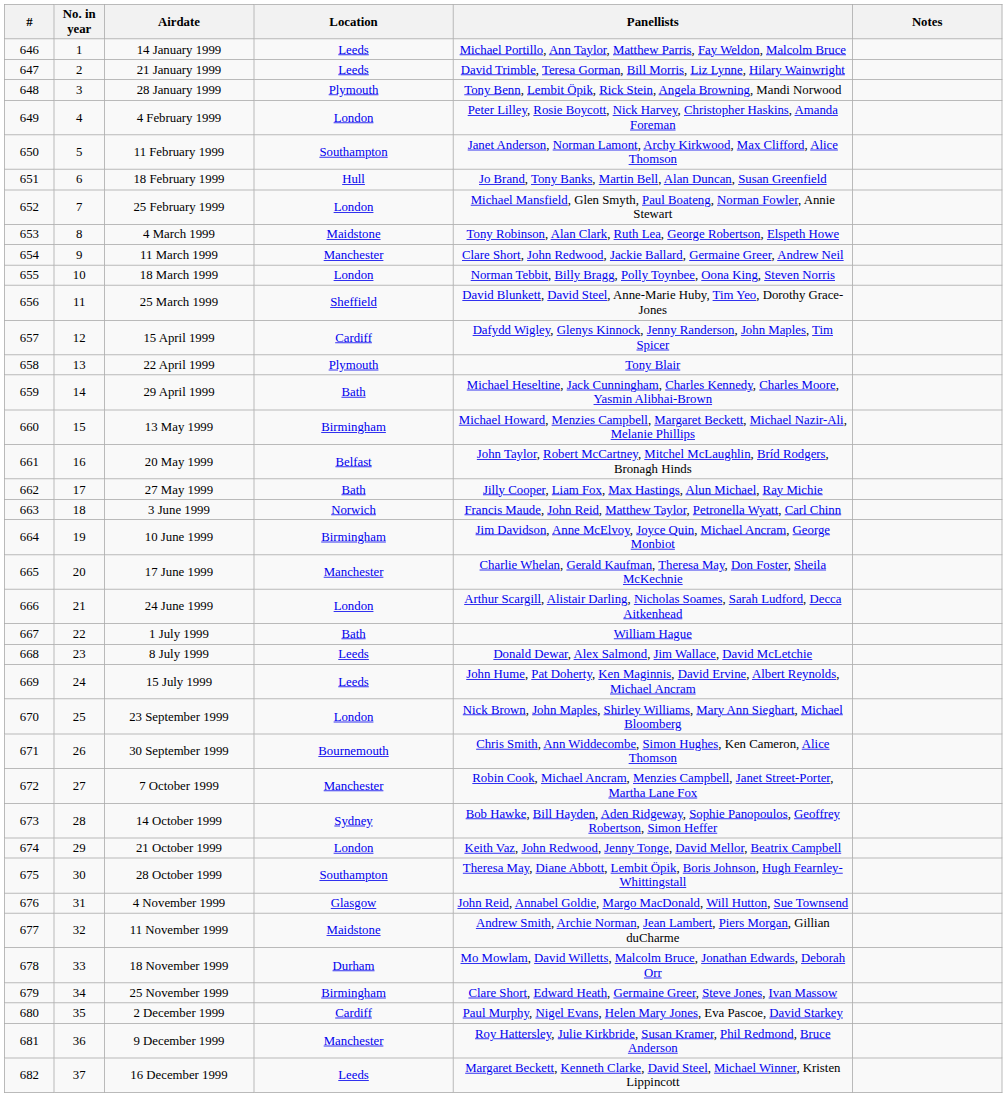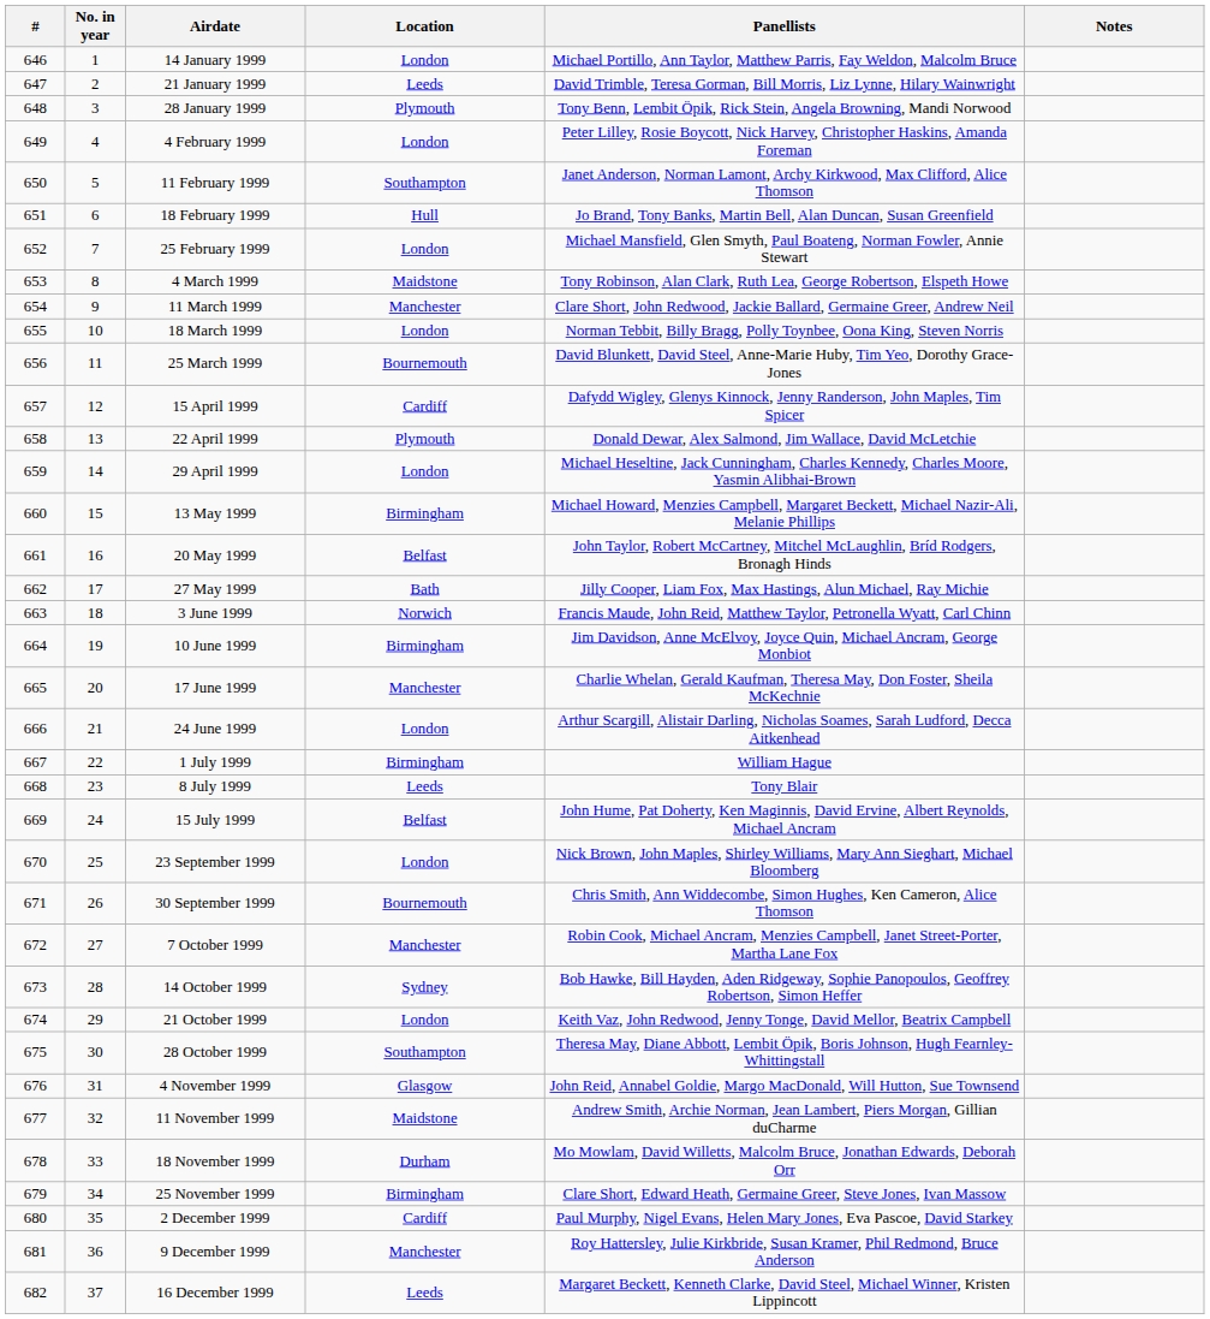14 January 1999 | Location: Leeds -> London
25 March 1999 | Location: Sheffield -> Bournemouth
22 April 1999 | Panellists: Tony Blair -> Donald Dewar, Alex Salmond, Jim Wallace, David McLetchie
29 April 1999 | Location: Bath -> London
1 July 1999 | Location: Bath -> Birmingham
8 July 1999 | Panellists: Donald Dewar, Alex Salmond, Jim Wallace, David McLetchie -> Tony Blair
15 July 1999 | Location: Leeds -> Belfast
